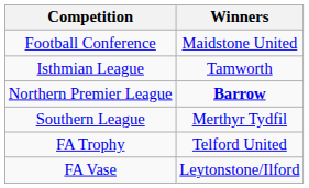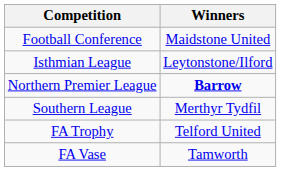Isthmian League | Winners: Tamworth -> Leytonstone/Ilford
FA Vase | Winners: Leytonstone/Ilford -> Tamworth
